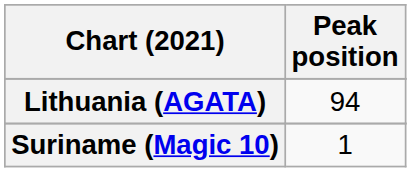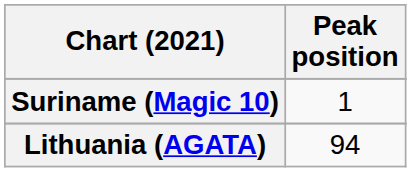rows swapped: Lithuania (AGATA) <-> Suriname (Magic 10)
